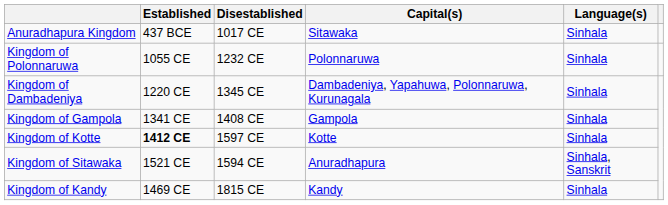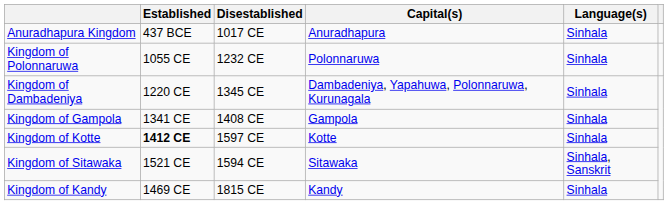Anuradhapura Kingdom | Capital(s): Sitawaka -> Anuradhapura
Kingdom of Sitawaka | Capital(s): Anuradhapura -> Sitawaka
